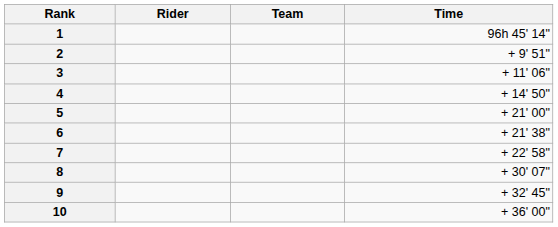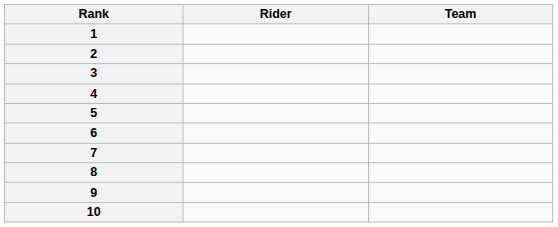- column: Time | 96h 45' 14" | + 9' 51" | + 11' 06" | + 14' 50" | + 21' 00" | + 21' 38" | + 22' 58" | + 30' 07" | + 32' 45" | + 36' 00"
